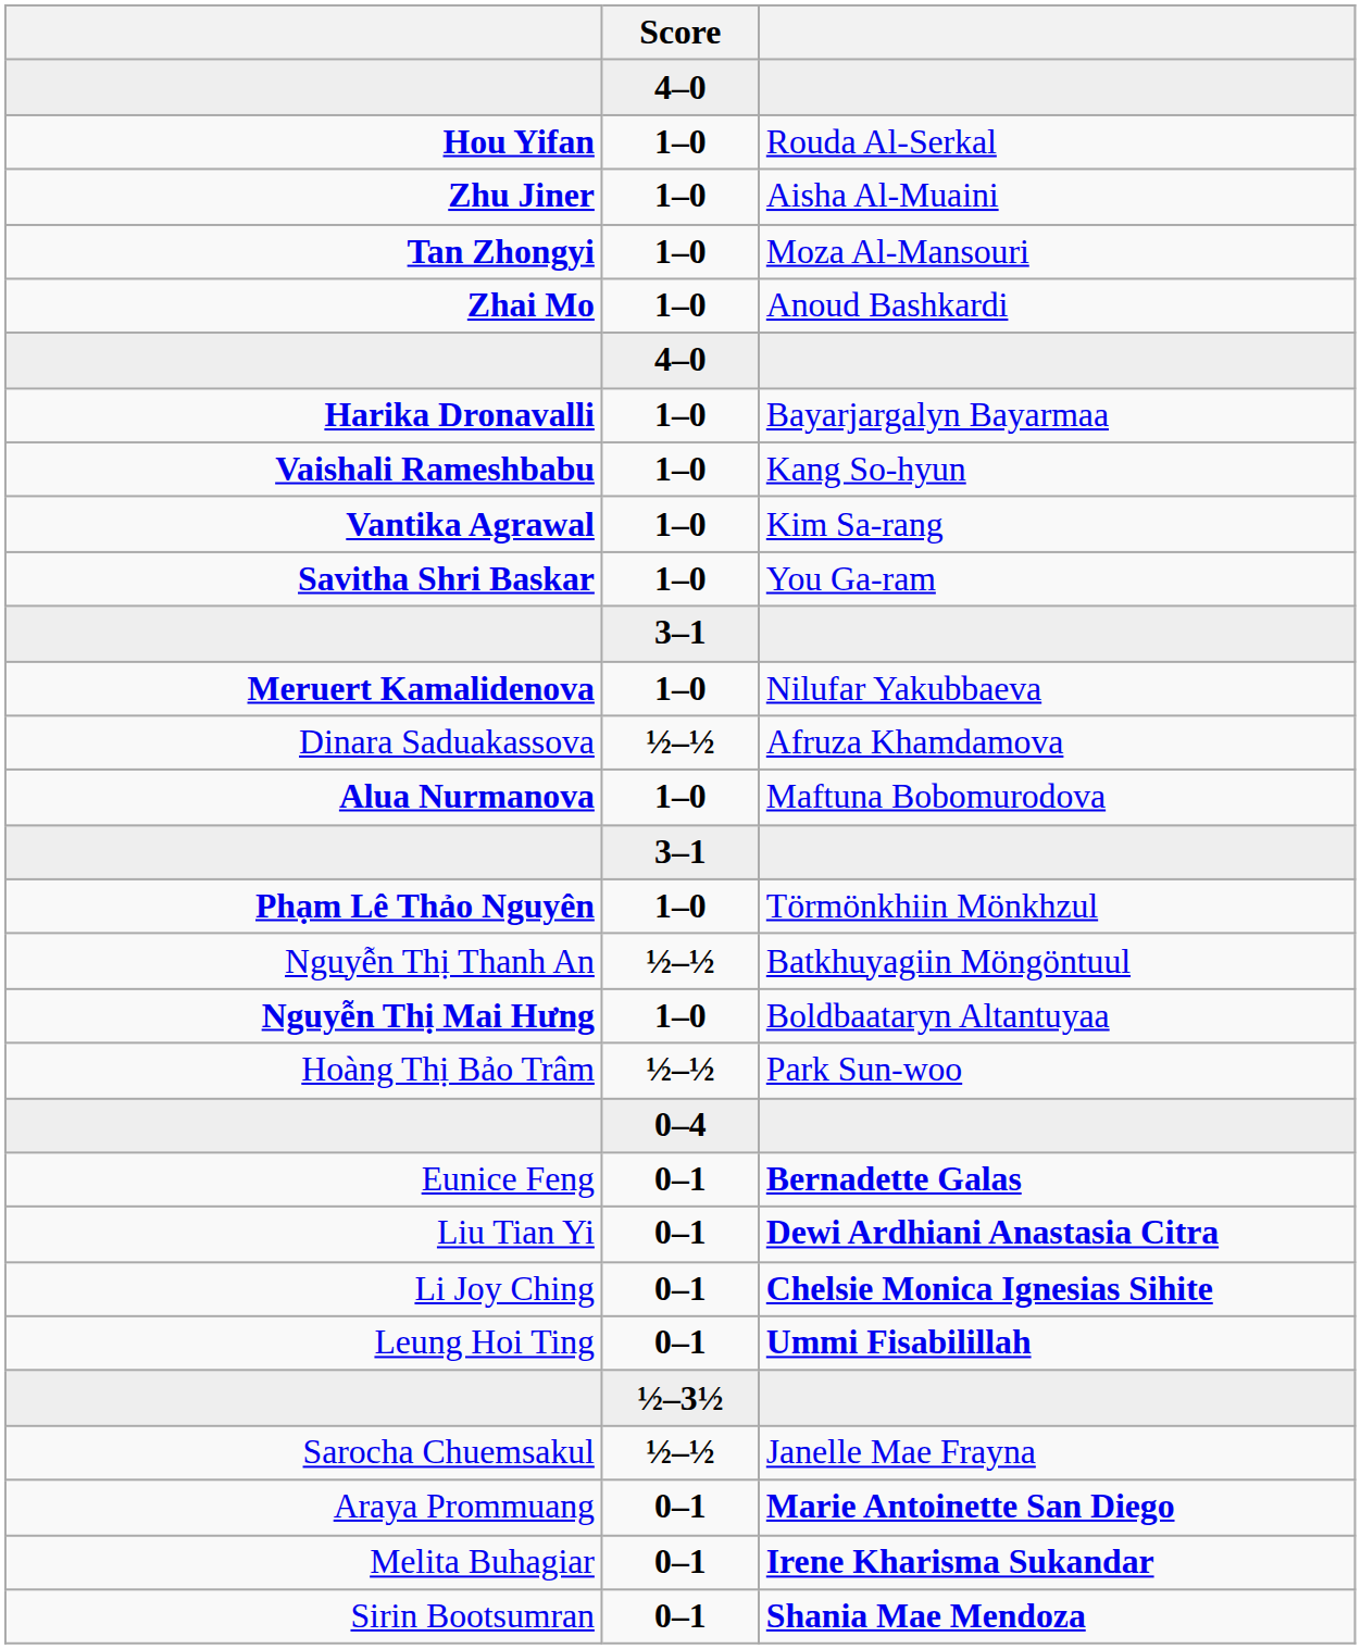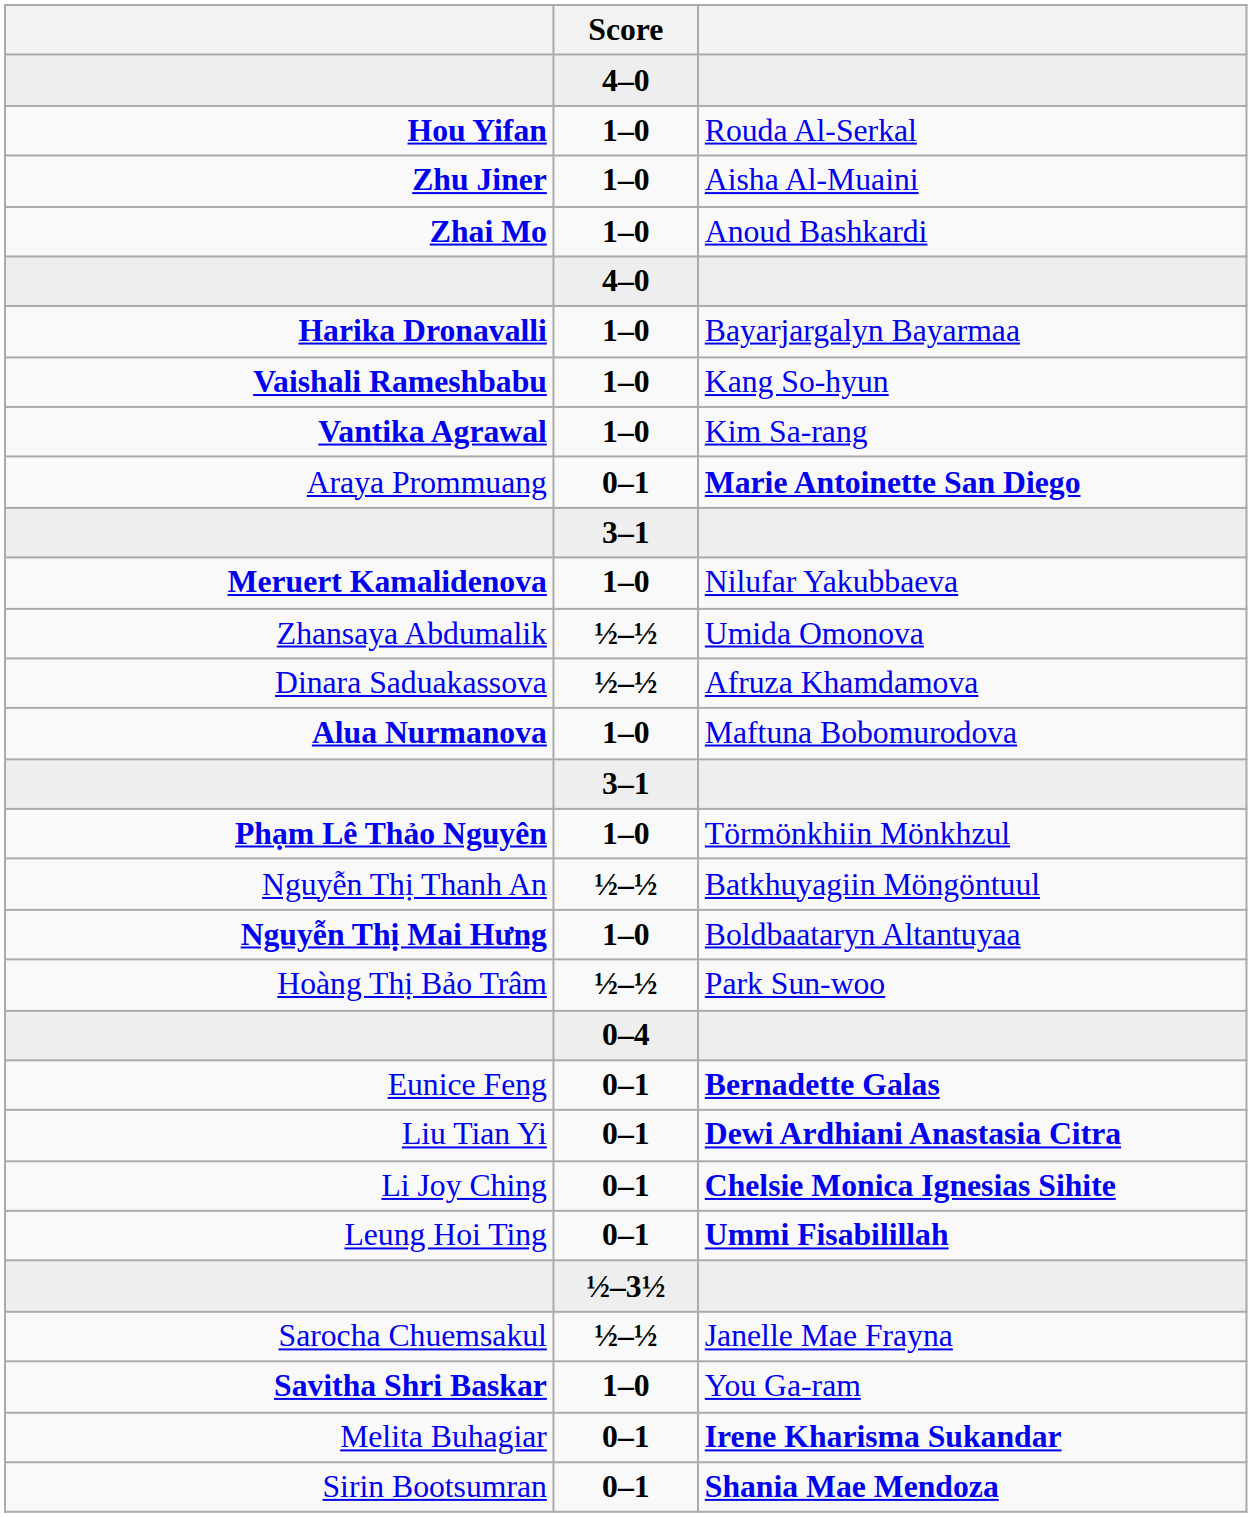- row: Tan Zhongyi | 1–0 | Moza Al-Mansouri
rows swapped: Savitha Shri Baskar <-> Araya Prommuang
+ row: Zhansaya Abdumalik | ½–½ | Umida Omonova
